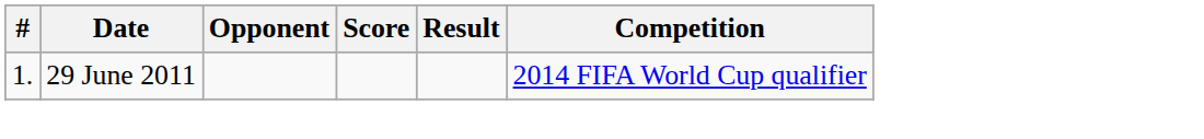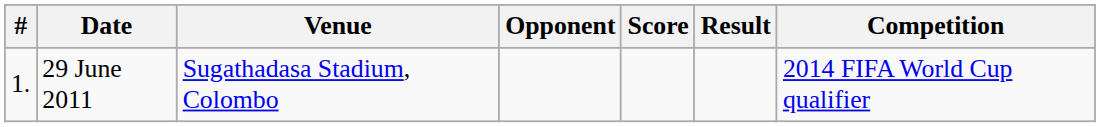+ column: Venue | Sugathadasa Stadium, Colombo
